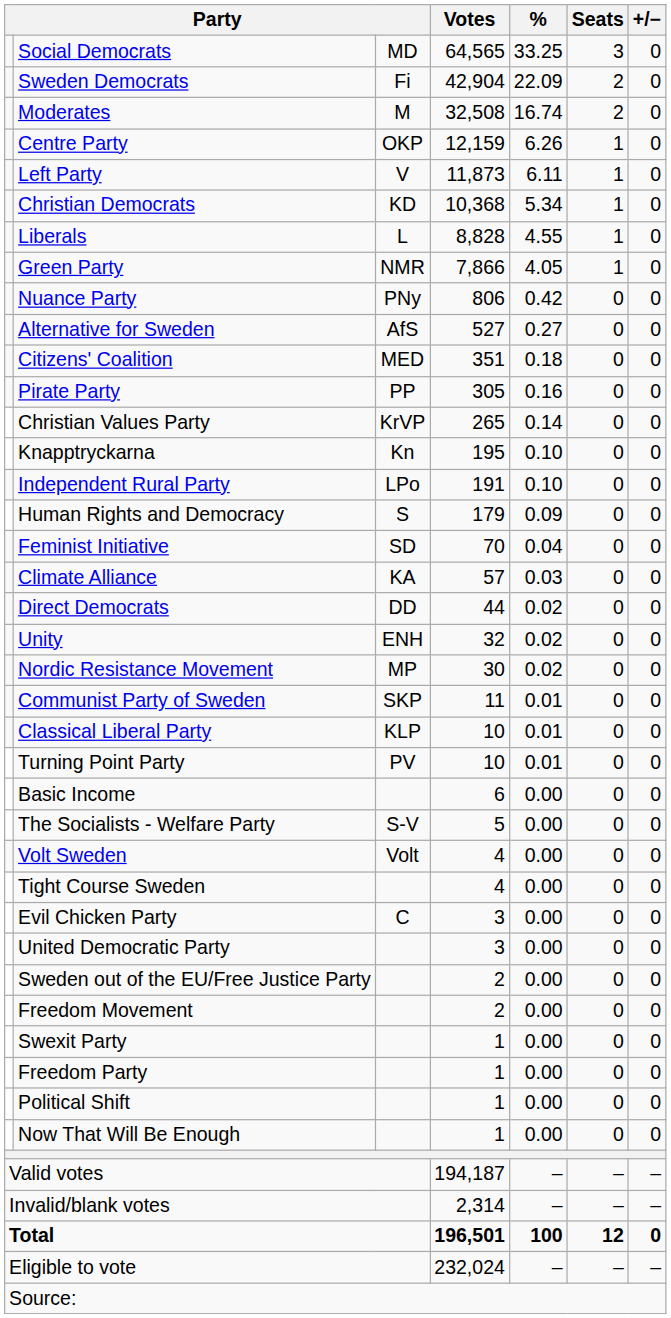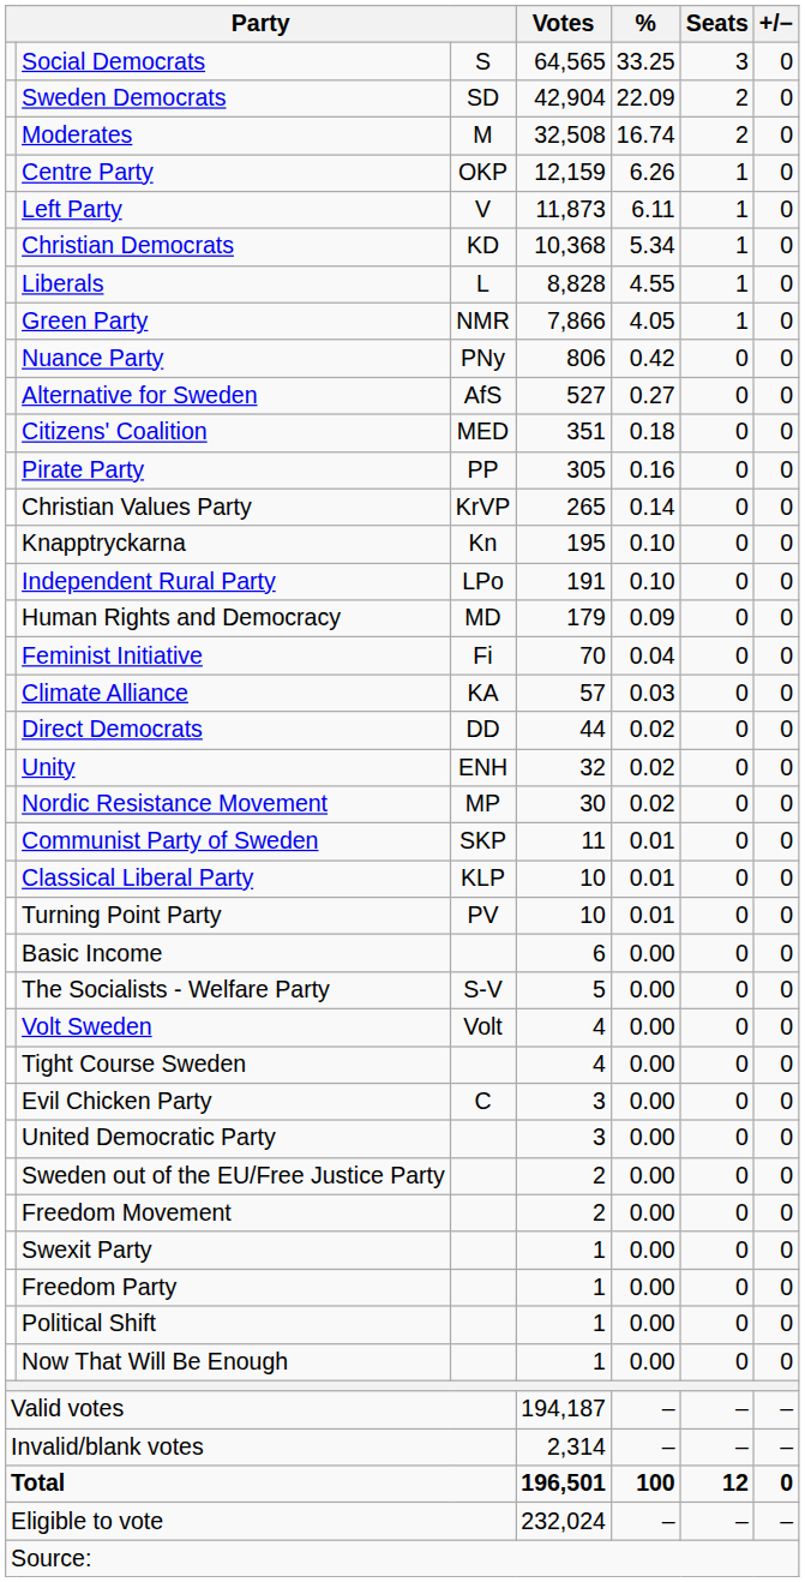Social Democrats | column 3: MD -> S
Sweden Democrats | column 3: Fi -> SD
Human Rights and Democracy | column 3: S -> MD
Feminist Initiative | column 3: SD -> Fi
